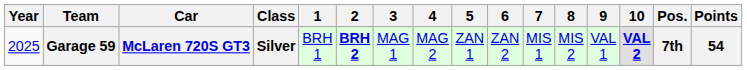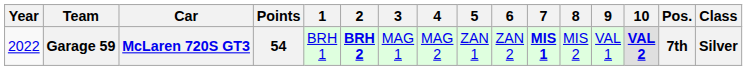columns swapped: Class <-> Points
Garage 59 | Year: 2025 -> 2022
Garage 59 | 7: normal -> bold
